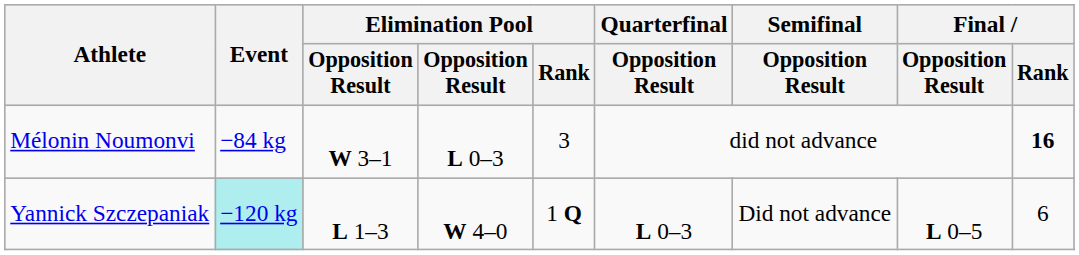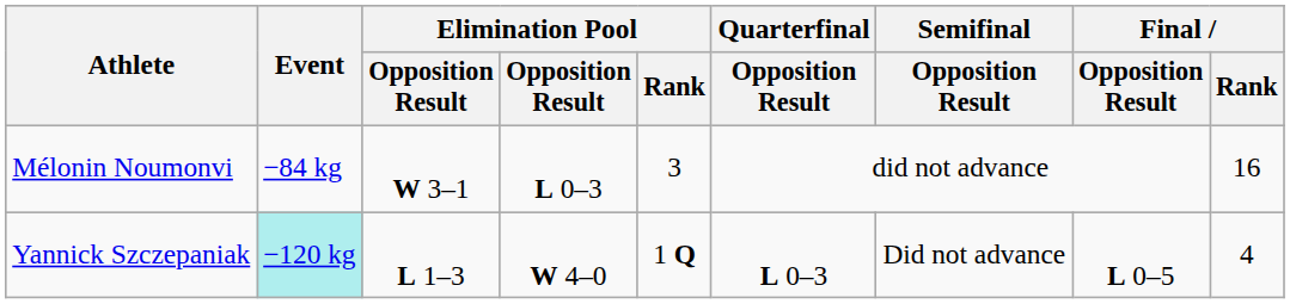Mélonin Noumonvi | Final / Rank: bold -> normal
Yannick Szczepaniak | Final / Rank: 6 -> 4
